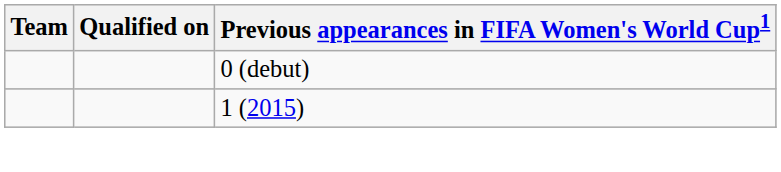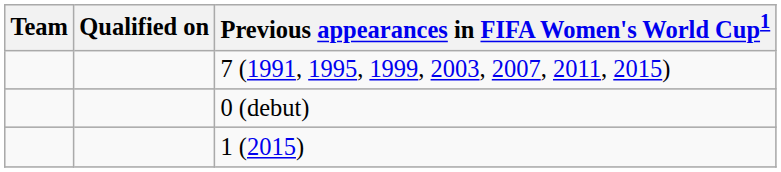+ row: 7 (1991, 1995, 1999, 2003, 2007, 2011, 2015)
